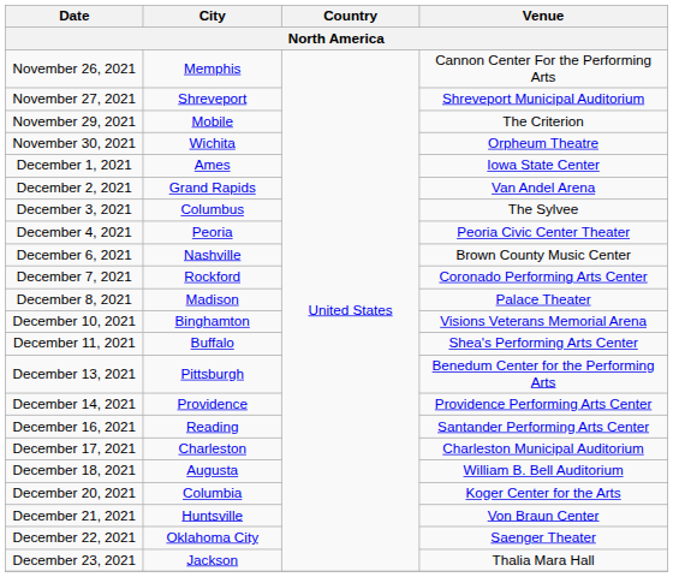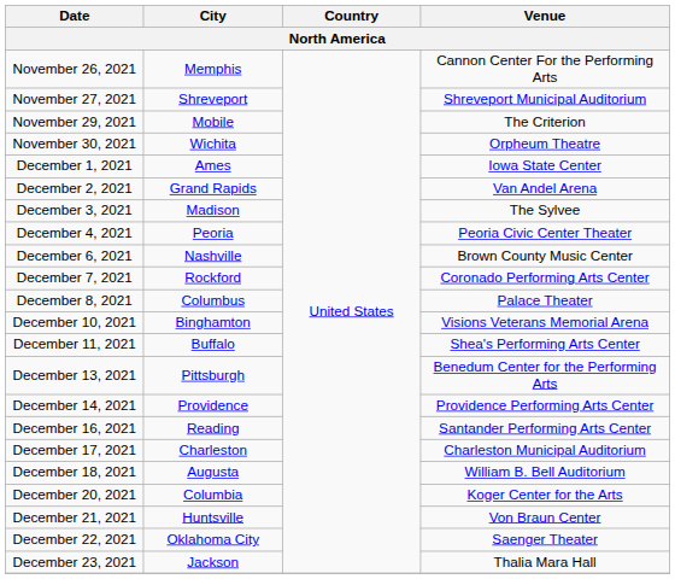December 3, 2021 | City: Columbus -> Madison
December 8, 2021 | City: Madison -> Columbus
